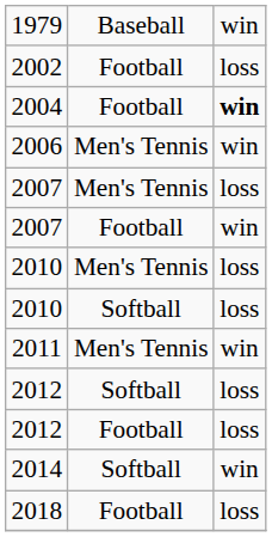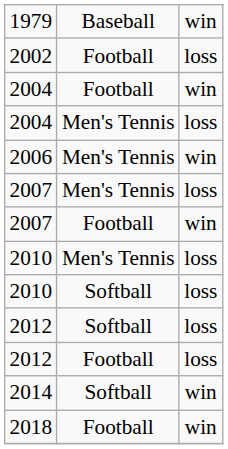2004 / Football | column 3: bold -> normal
+ row: 2004 | Men's Tennis | loss
- row: 2011 | Men's Tennis | win
2018 | column 3: loss -> win
